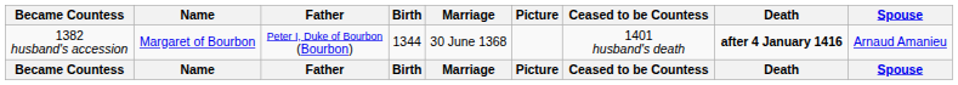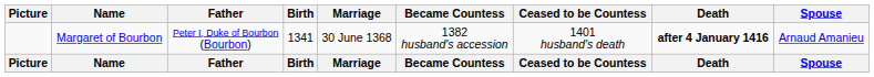columns swapped: Picture <-> Became Countess
Margaret of Bourbon | Birth: 1344 -> 1341
